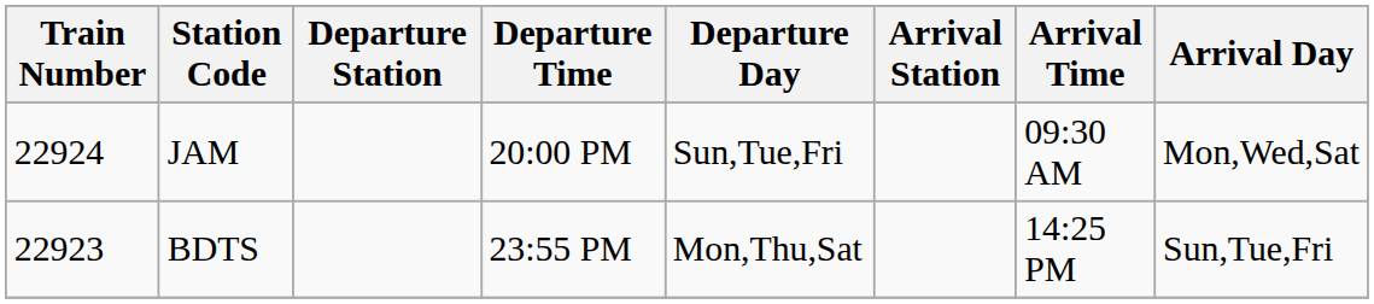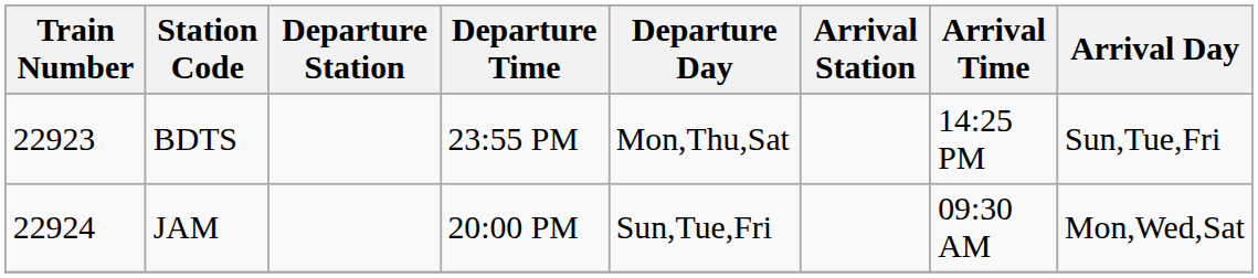rows swapped: BDTS <-> JAM
